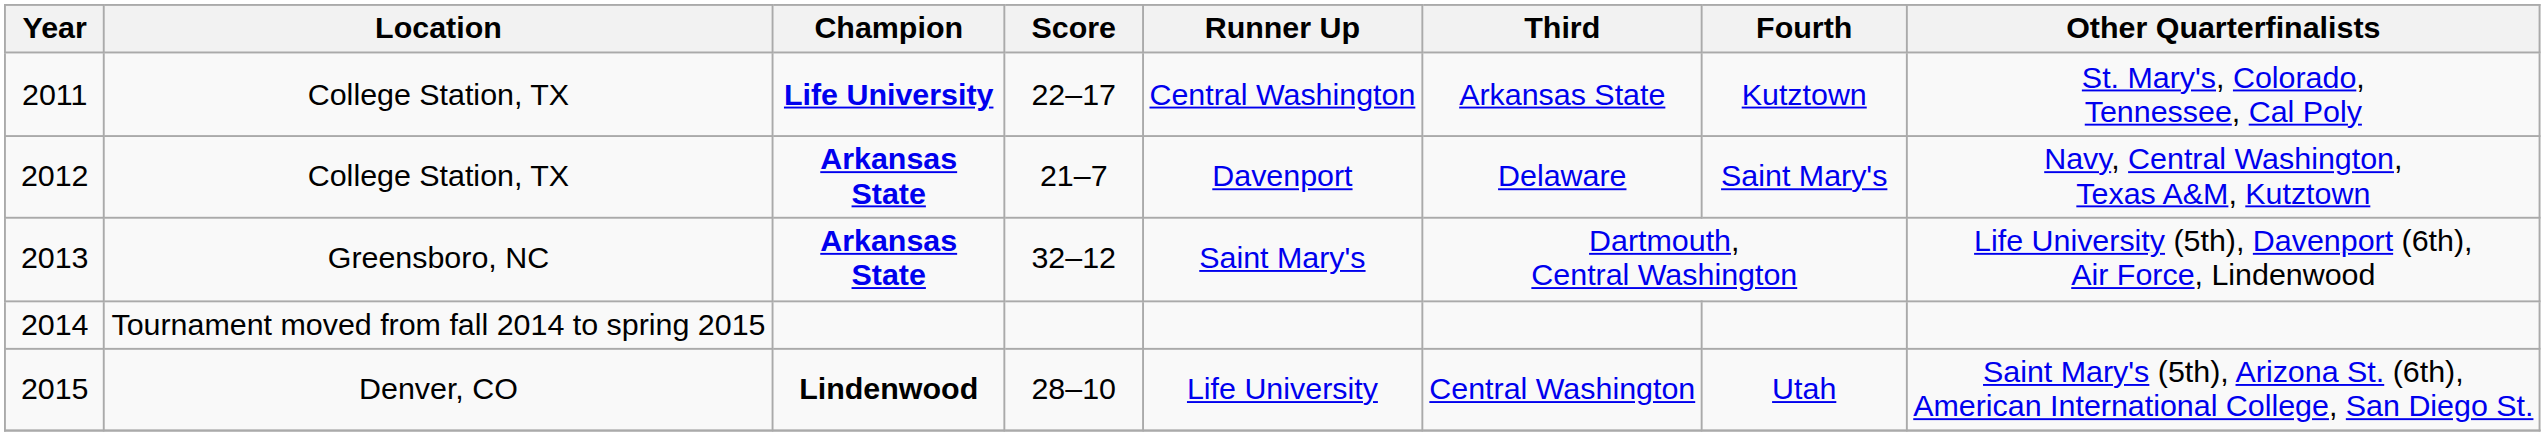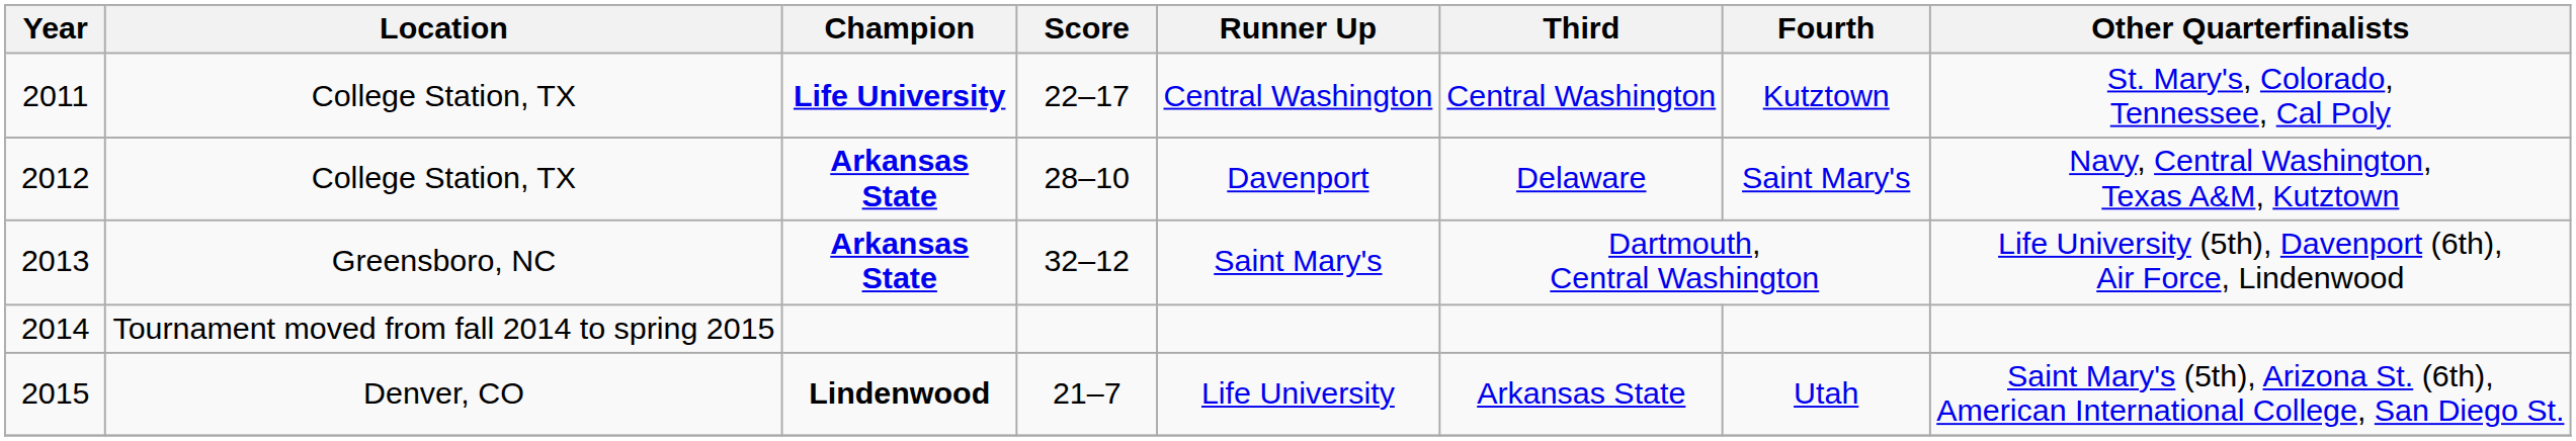2011 | Third: Arkansas State -> Central Washington
2012 | Score: 21–7 -> 28–10
2015 | Score: 28–10 -> 21–7
2015 | Third: Central Washington -> Arkansas State
